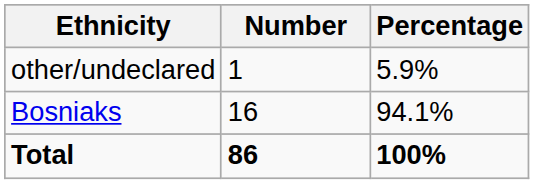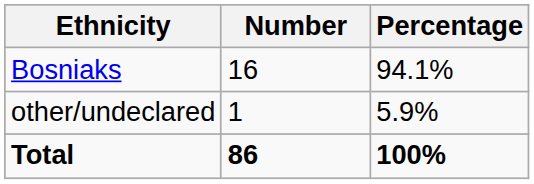rows swapped: Bosniaks <-> other/undeclared
